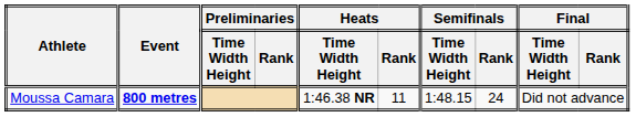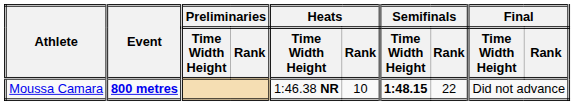Moussa Camara | Heats / Rank: 11 -> 10
Moussa Camara | Semifinals / Time Width Height: normal -> bold
Moussa Camara | Semifinals / Rank: 24 -> 22
